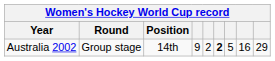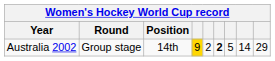Australia 2002 | column 4: no background -> gold background
Australia 2002 | column 8: 16 -> 14
